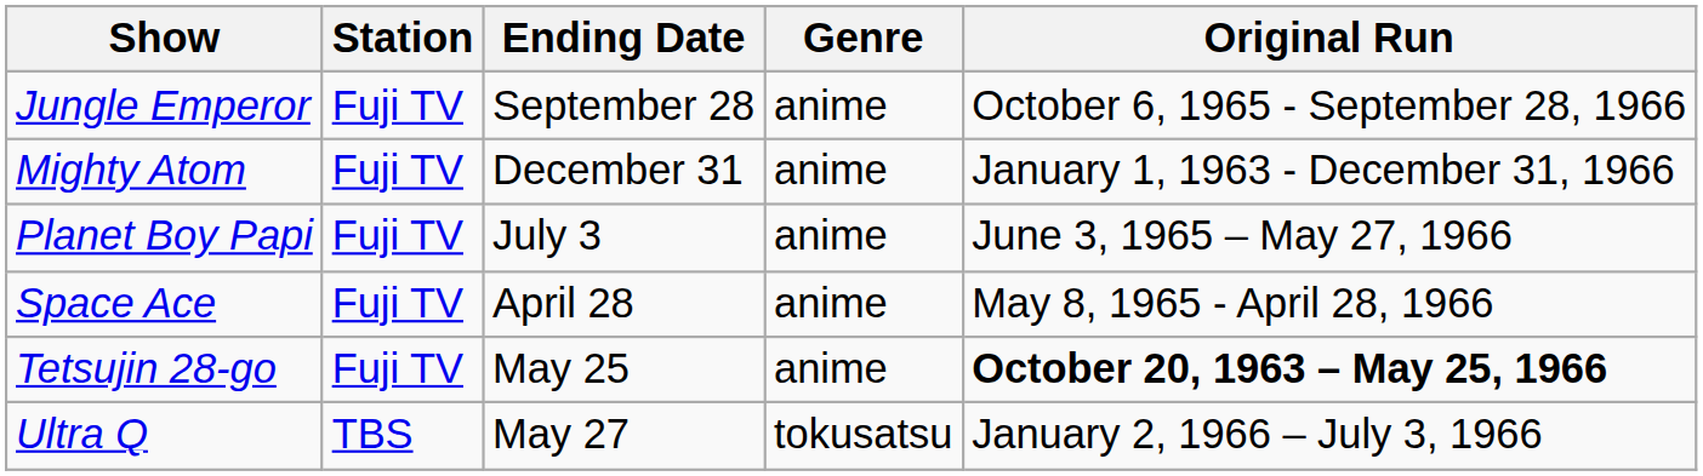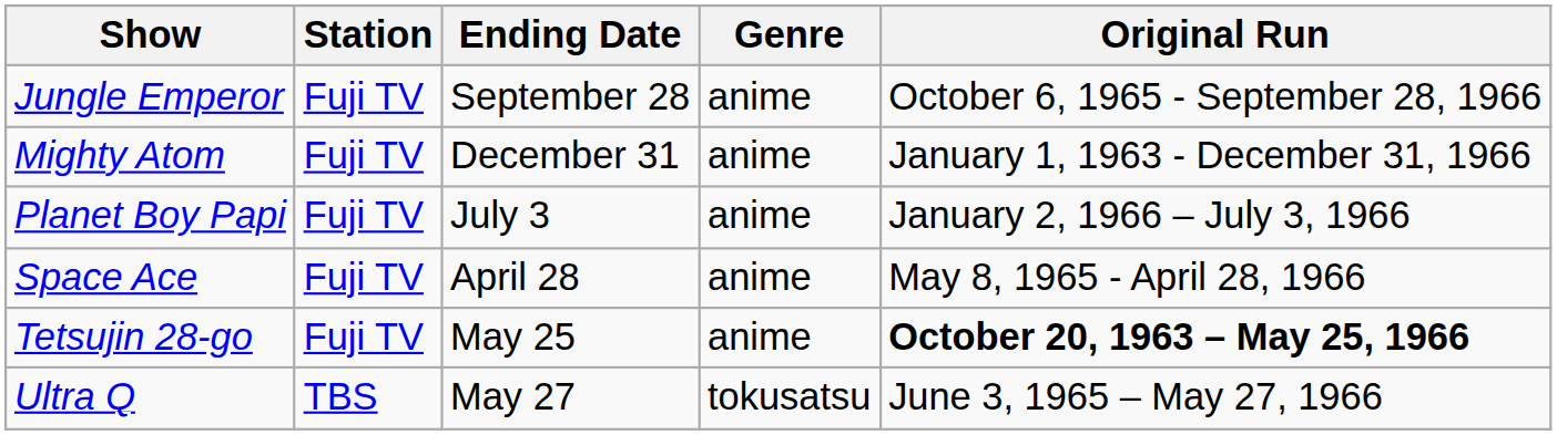Planet Boy Papi | Original Run: June 3, 1965 – May 27, 1966 -> January 2, 1966 – July 3, 1966
Ultra Q | Original Run: January 2, 1966 – July 3, 1966 -> June 3, 1965 – May 27, 1966
